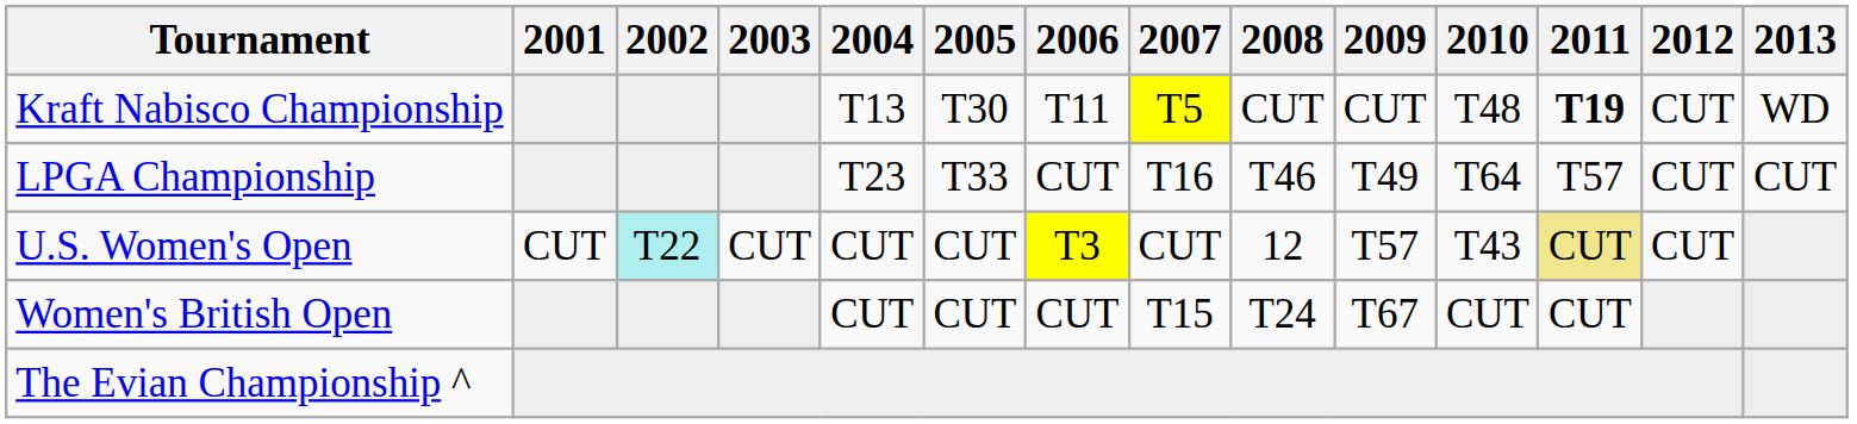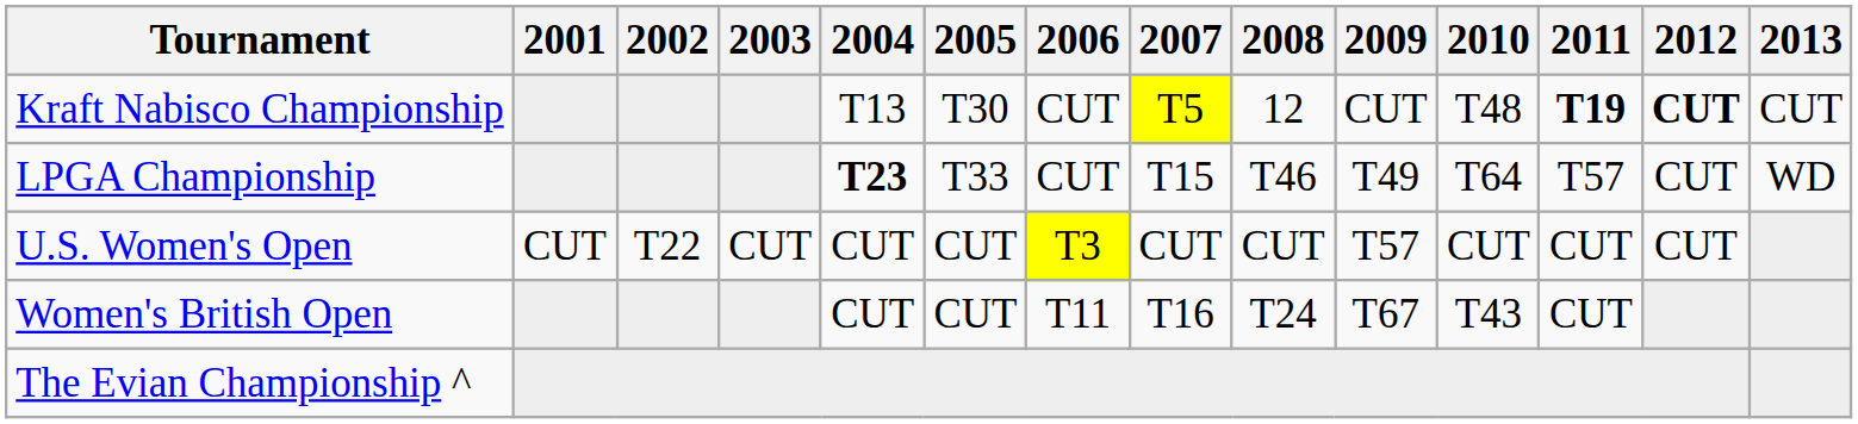Kraft Nabisco Championship | 2006: T11 -> CUT
Kraft Nabisco Championship | 2008: CUT -> 12
Kraft Nabisco Championship | 2012: normal -> bold
Kraft Nabisco Championship | 2013: WD -> CUT
LPGA Championship | 2004: normal -> bold
LPGA Championship | 2007: T16 -> T15
LPGA Championship | 2013: CUT -> WD
U.S. Women's Open | 2002: paleturquoise background -> no background
U.S. Women's Open | 2008: 12 -> CUT
U.S. Women's Open | 2010: T43 -> CUT
U.S. Women's Open | 2011: khaki background -> no background
Women's British Open | 2006: CUT -> T11
Women's British Open | 2007: T15 -> T16
Women's British Open | 2010: CUT -> T43
